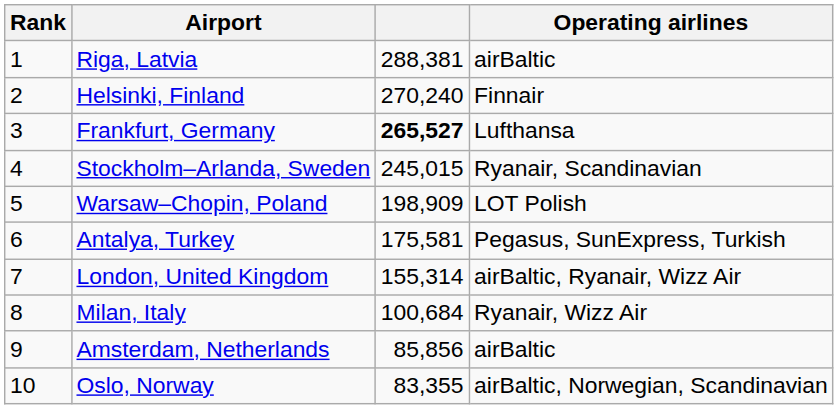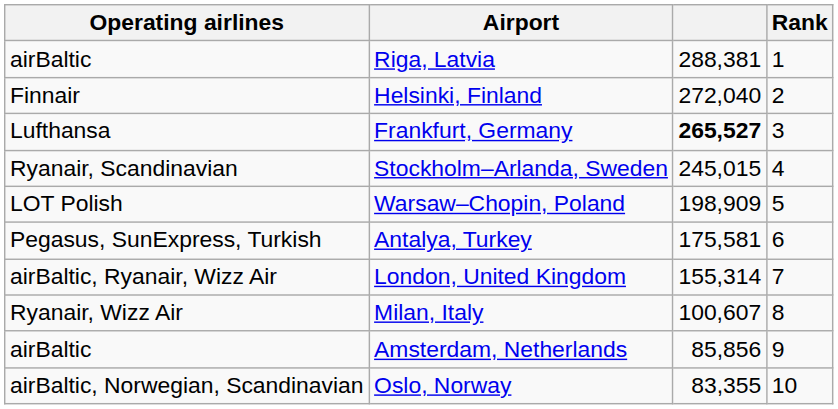columns swapped: Rank <-> Operating airlines
Helsinki, Finland | column 3: 270,240 -> 272,040
Milan, Italy | column 3: 100,684 -> 100,607
